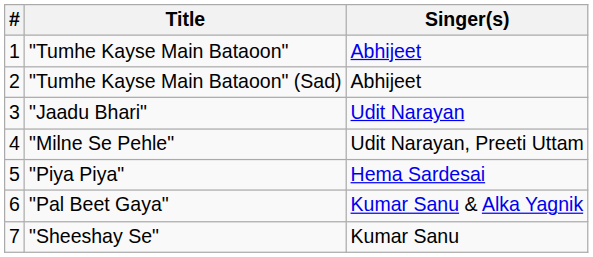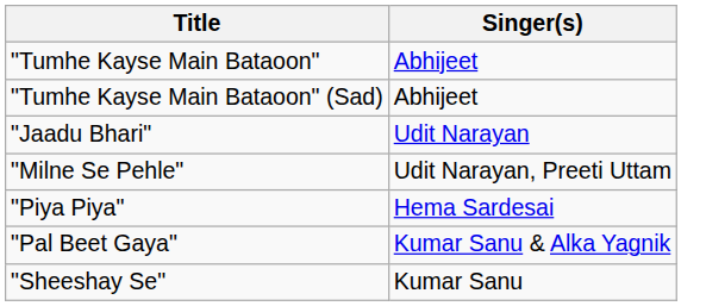- column: # | 1 | 2 | 3 | 4 | 5 | 6 | 7
